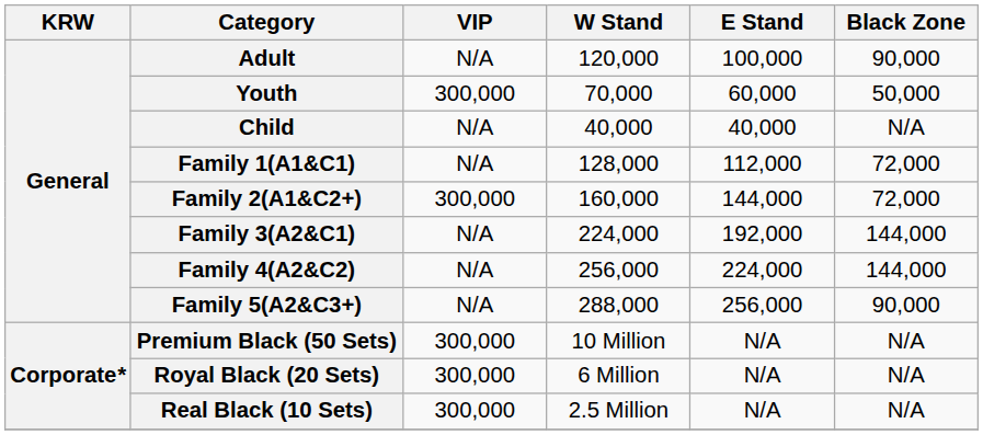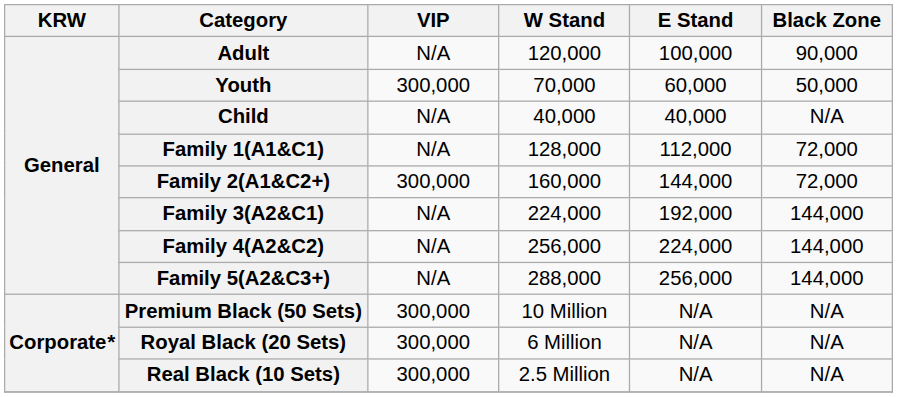Family 5(A2&C3+) | Black Zone: 90,000 -> 144,000
